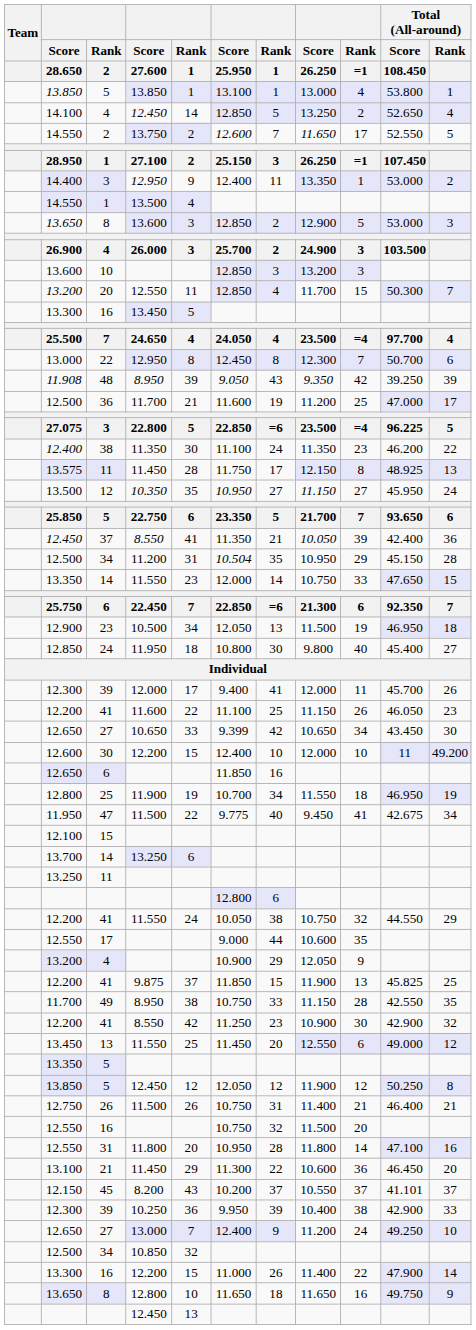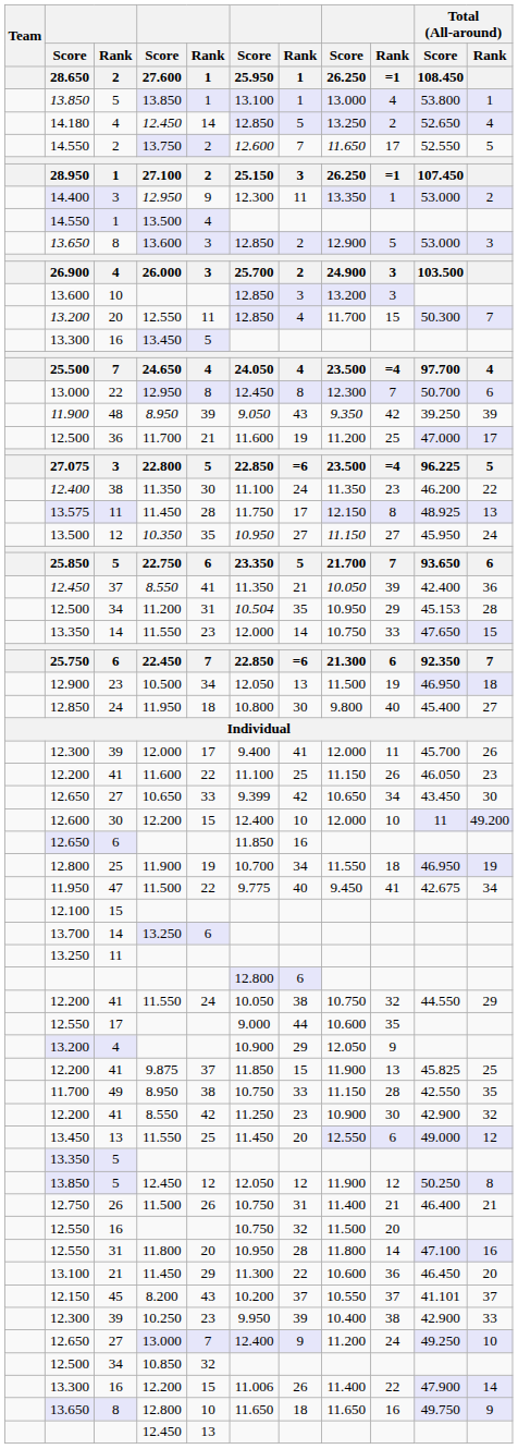4 / 12.450 | Score / 28.650: 14.100 -> 14.180
3 / 12.950 | Score / 25.950: 12.400 -> 12.300
48 | Score / 28.650: 11.908 -> 11.900
34 / 11.200 | Total (All-around) / Score / 108.450: 45.150 -> 45.153
39 / 10.250 | column 5: 36 -> 23
16 / 12.200 | Score / 25.950: 11.000 -> 11.006
